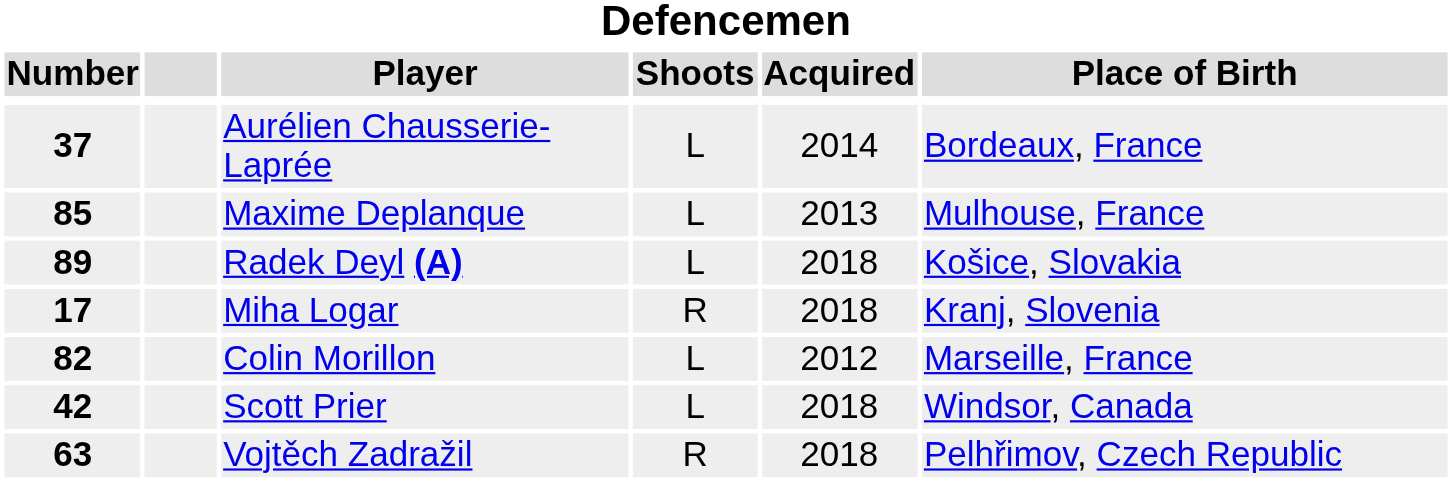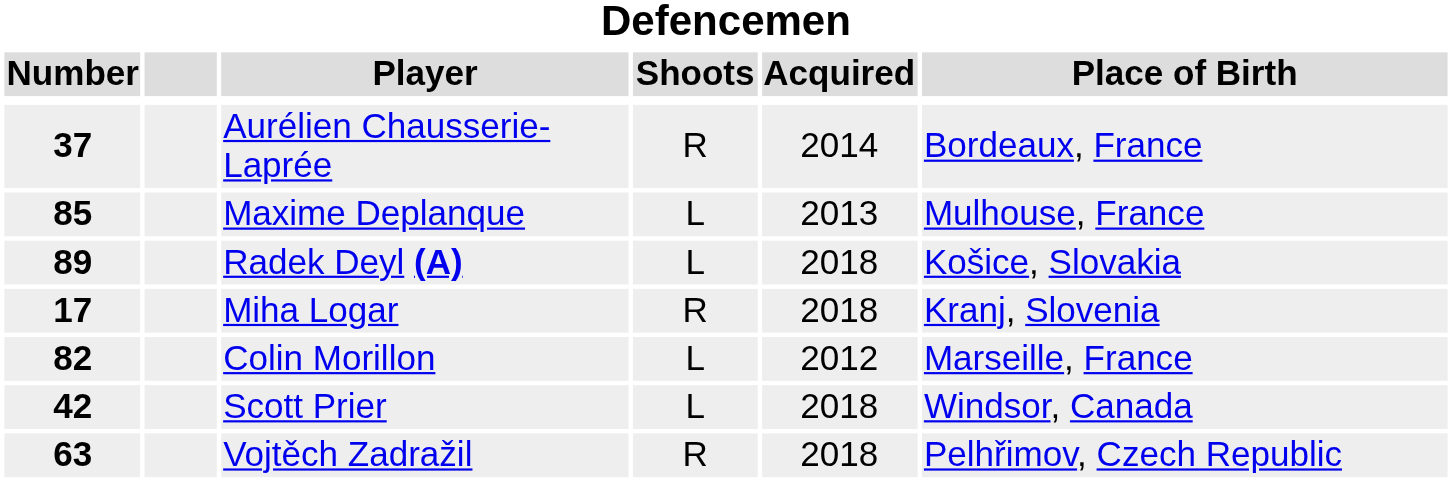Aurélien Chausserie-Laprée | Shoots: L -> R
